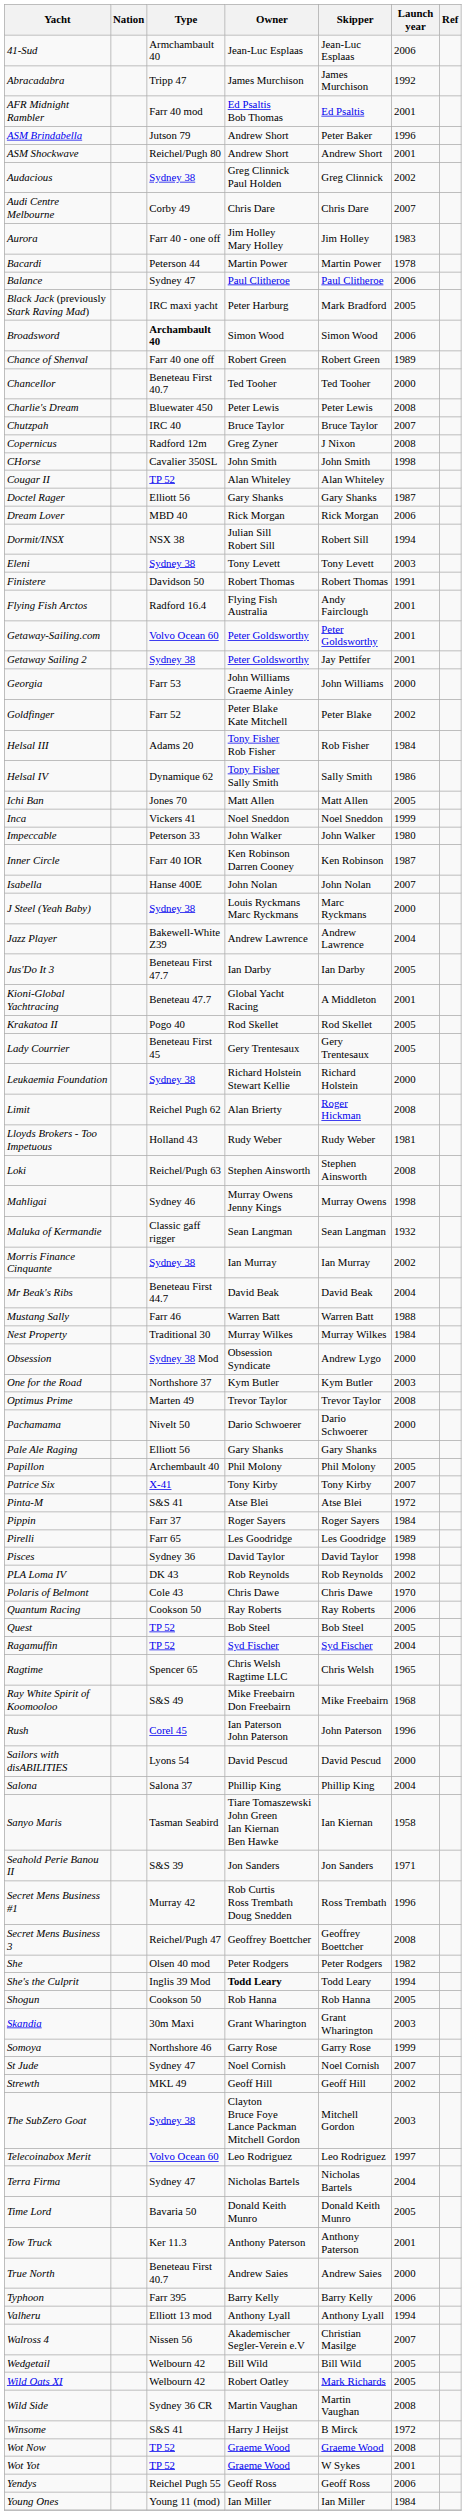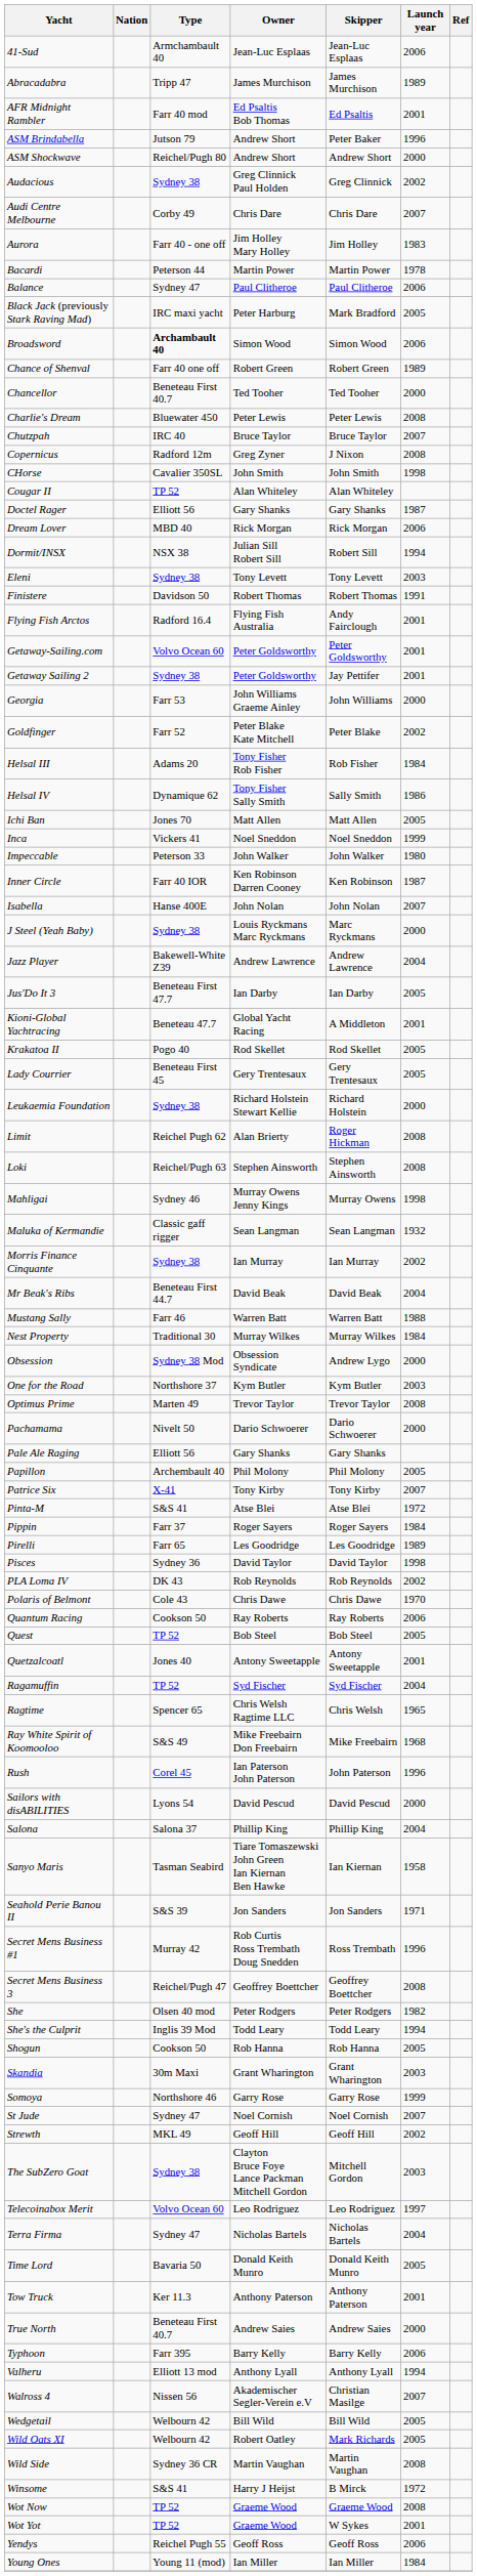Abracadabra | Launch year: 1992 -> 1989
ASM Shockwave | Launch year: 2001 -> 2000
- row: Lloyds Brokers - Too Impetuous | Holland 43 | Rudy Weber | Rudy Weber | 1981
+ row: Quetzalcoatl | Jones 40 | Antony Sweetapple | Antony Sweetapple | 2001
She's the Culprit | Owner: bold -> normal
